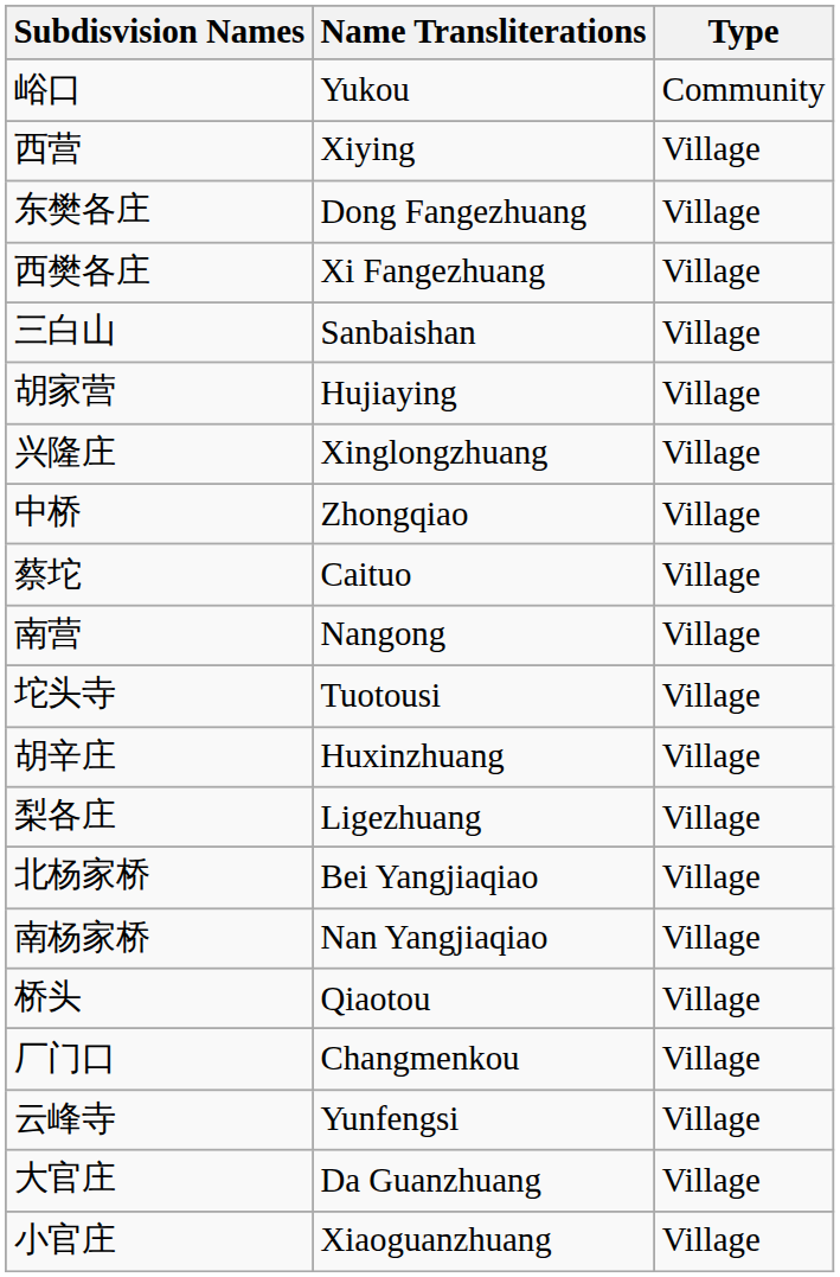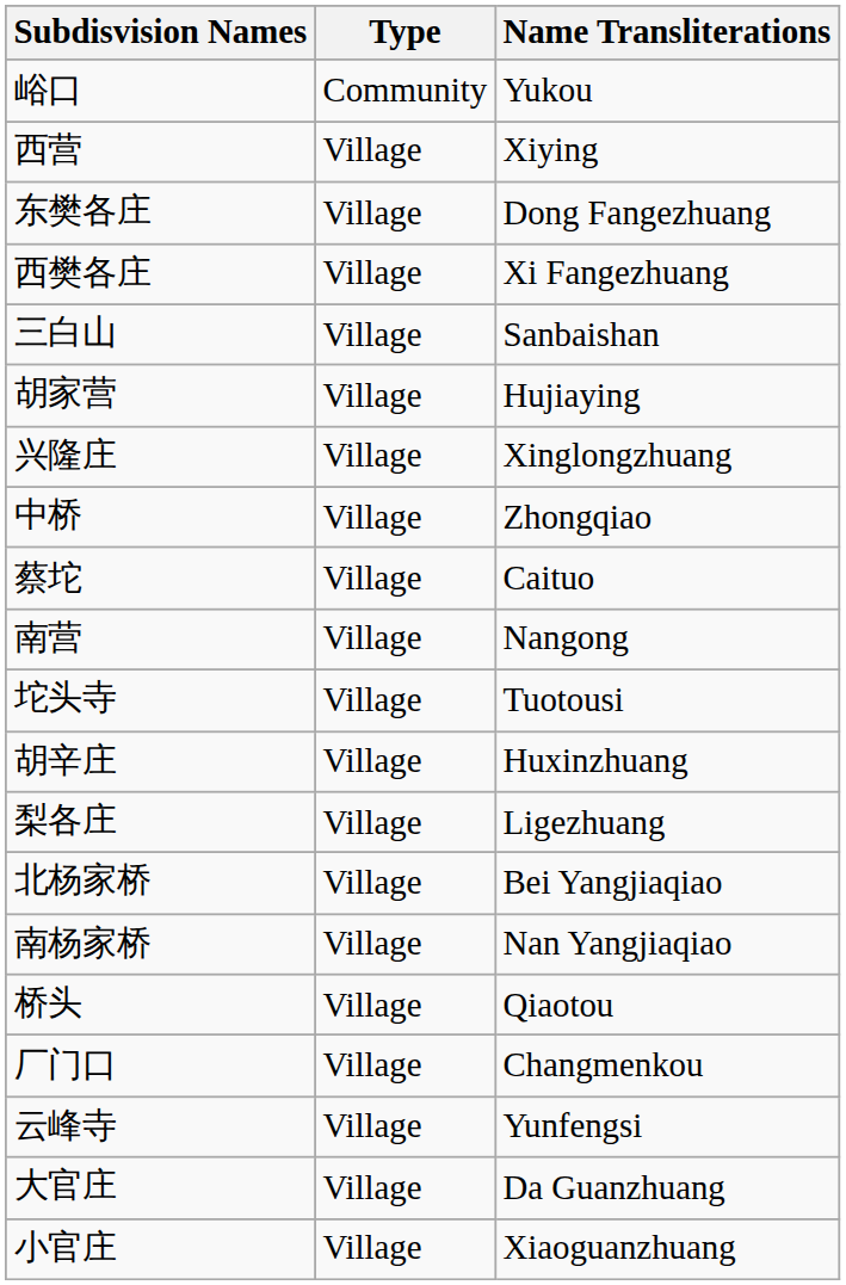columns swapped: Name Transliterations <-> Type
